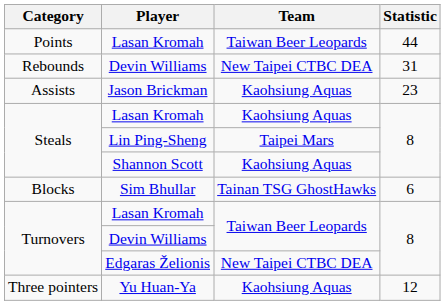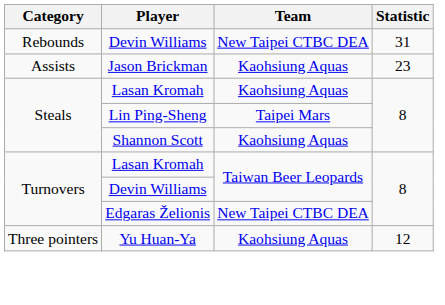- row: Points | Lasan Kromah | Taiwan Beer Leopards | 44
- row: Blocks | Sim Bhullar | Tainan TSG GhostHawks | 6
